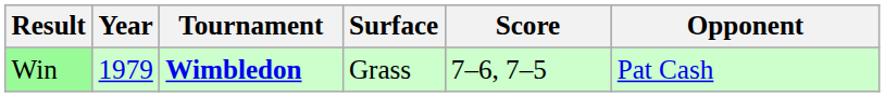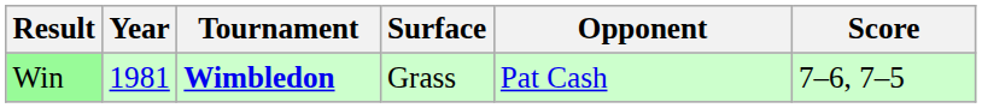columns swapped: Opponent <-> Score
Win | Year: 1979 -> 1981
